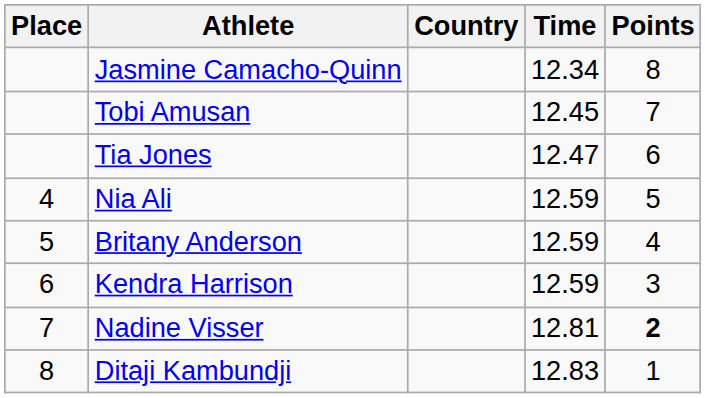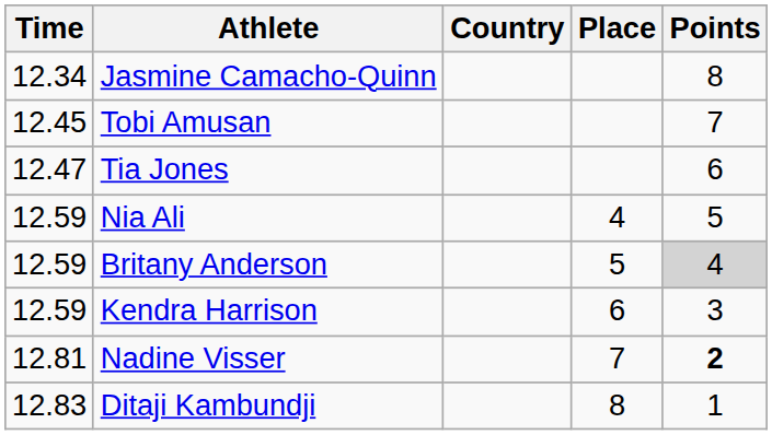columns swapped: Place <-> Time
Britany Anderson | Points: no background -> lightgrey background
